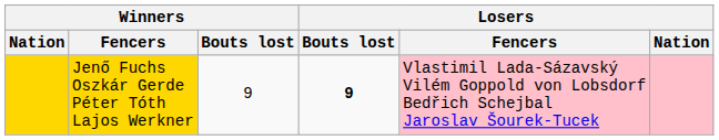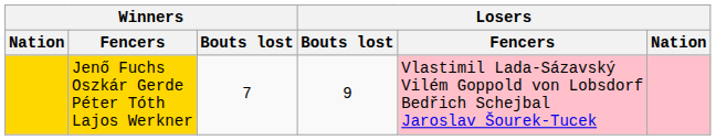Jenő Fuchs Oszkár Gerde Péter Tóth Lajos Werkner | Winners / Bouts lost: 9 -> 7
Jenő Fuchs Oszkár Gerde Péter Tóth Lajos Werkner | Losers / Bouts lost: bold -> normal
